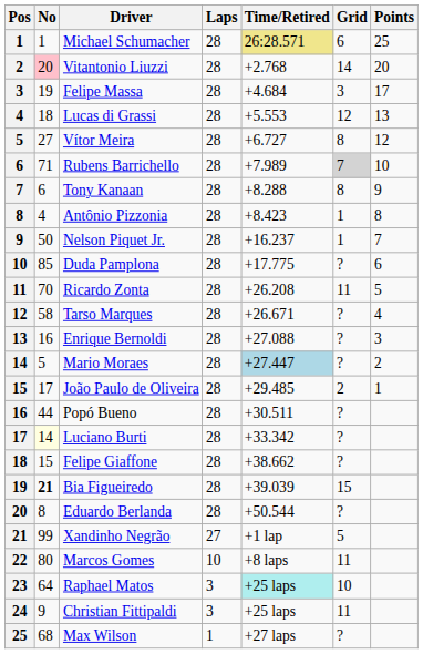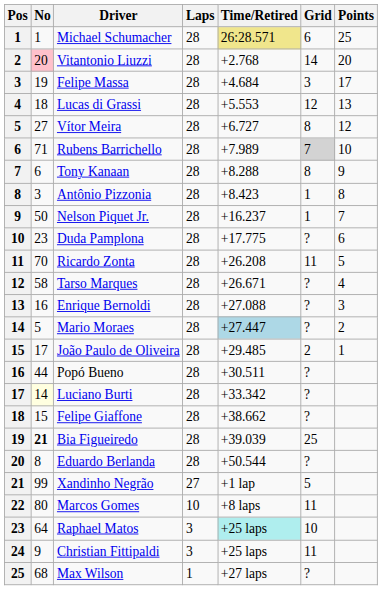Antônio Pizzonia | No: 4 -> 3
Duda Pamplona | No: 85 -> 23
Bia Figueiredo | Grid: 15 -> 25
